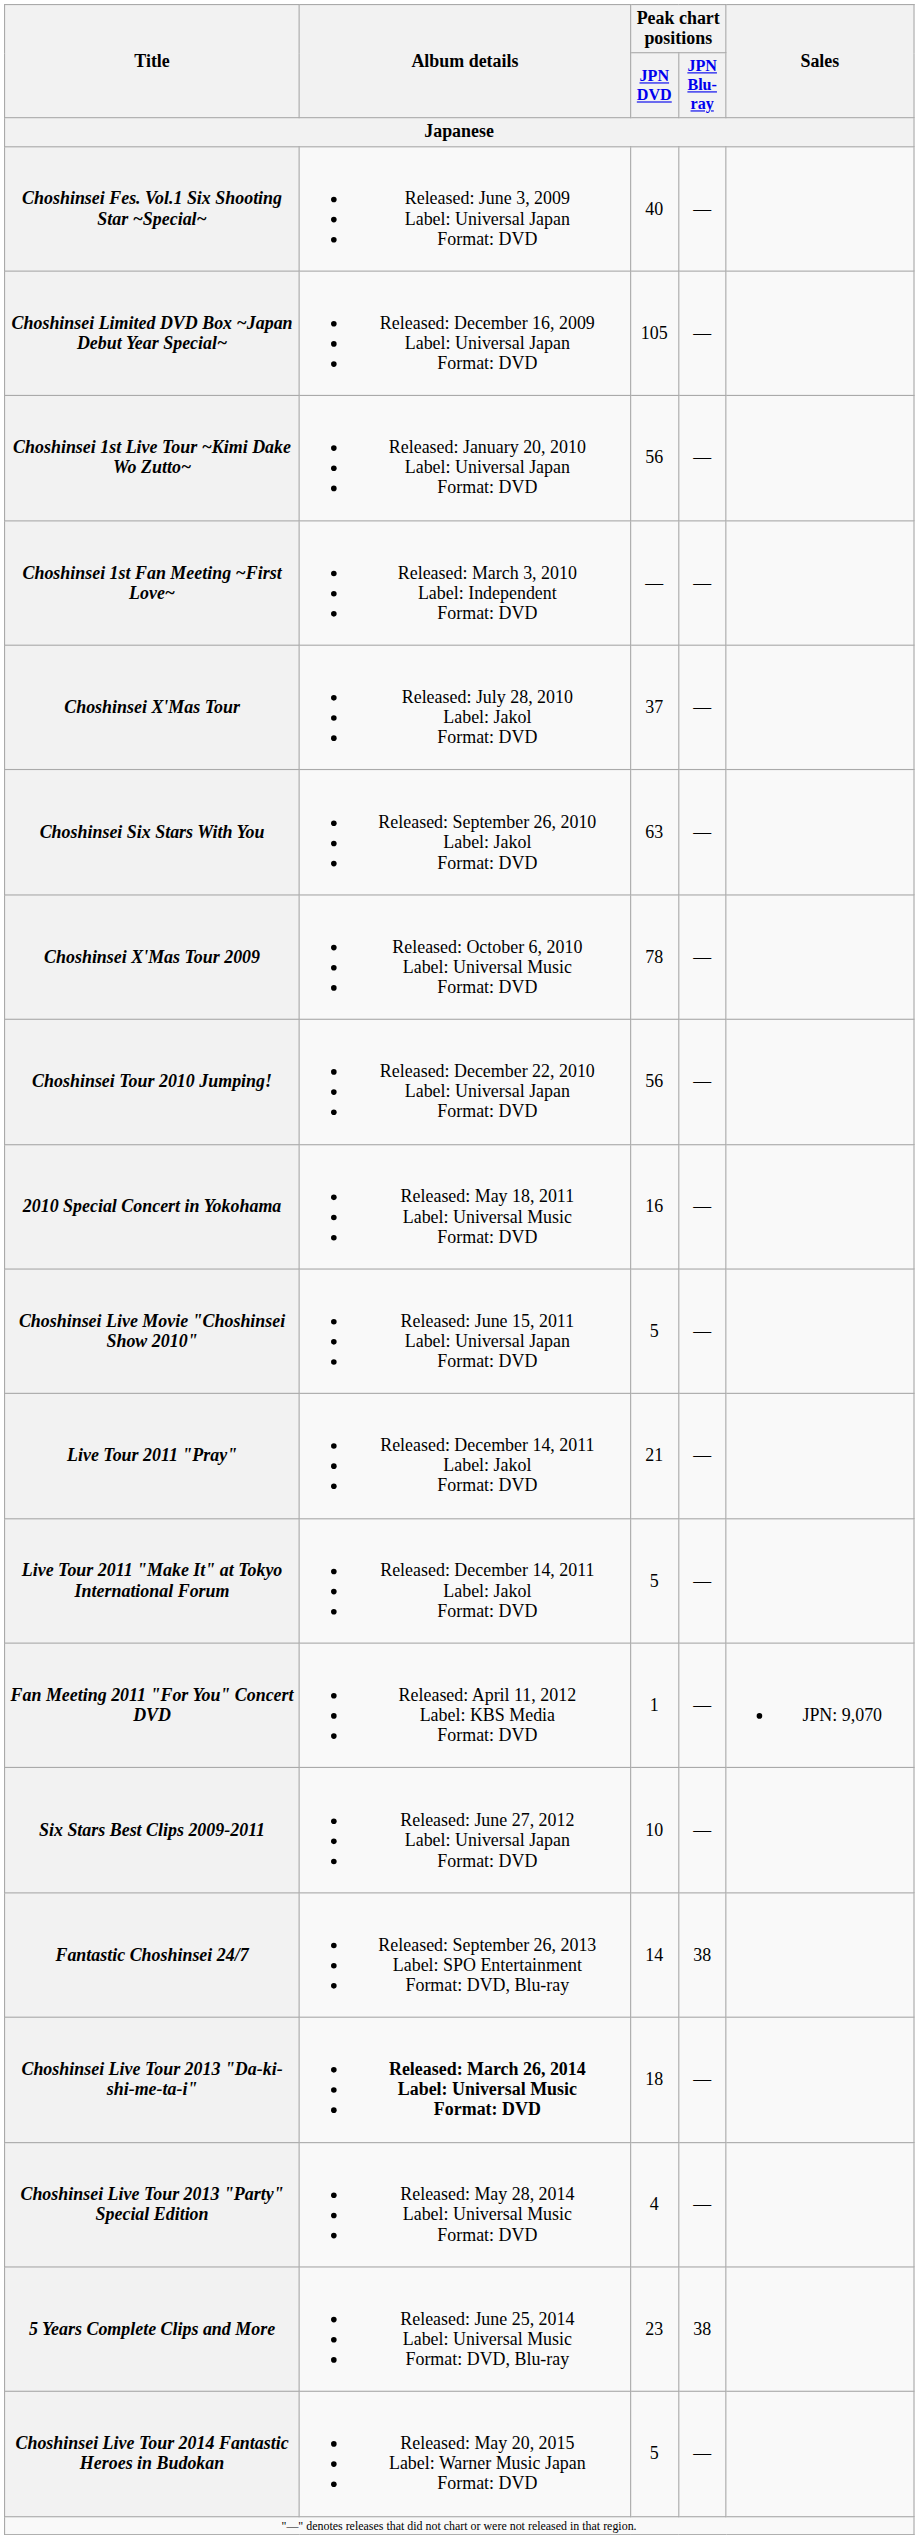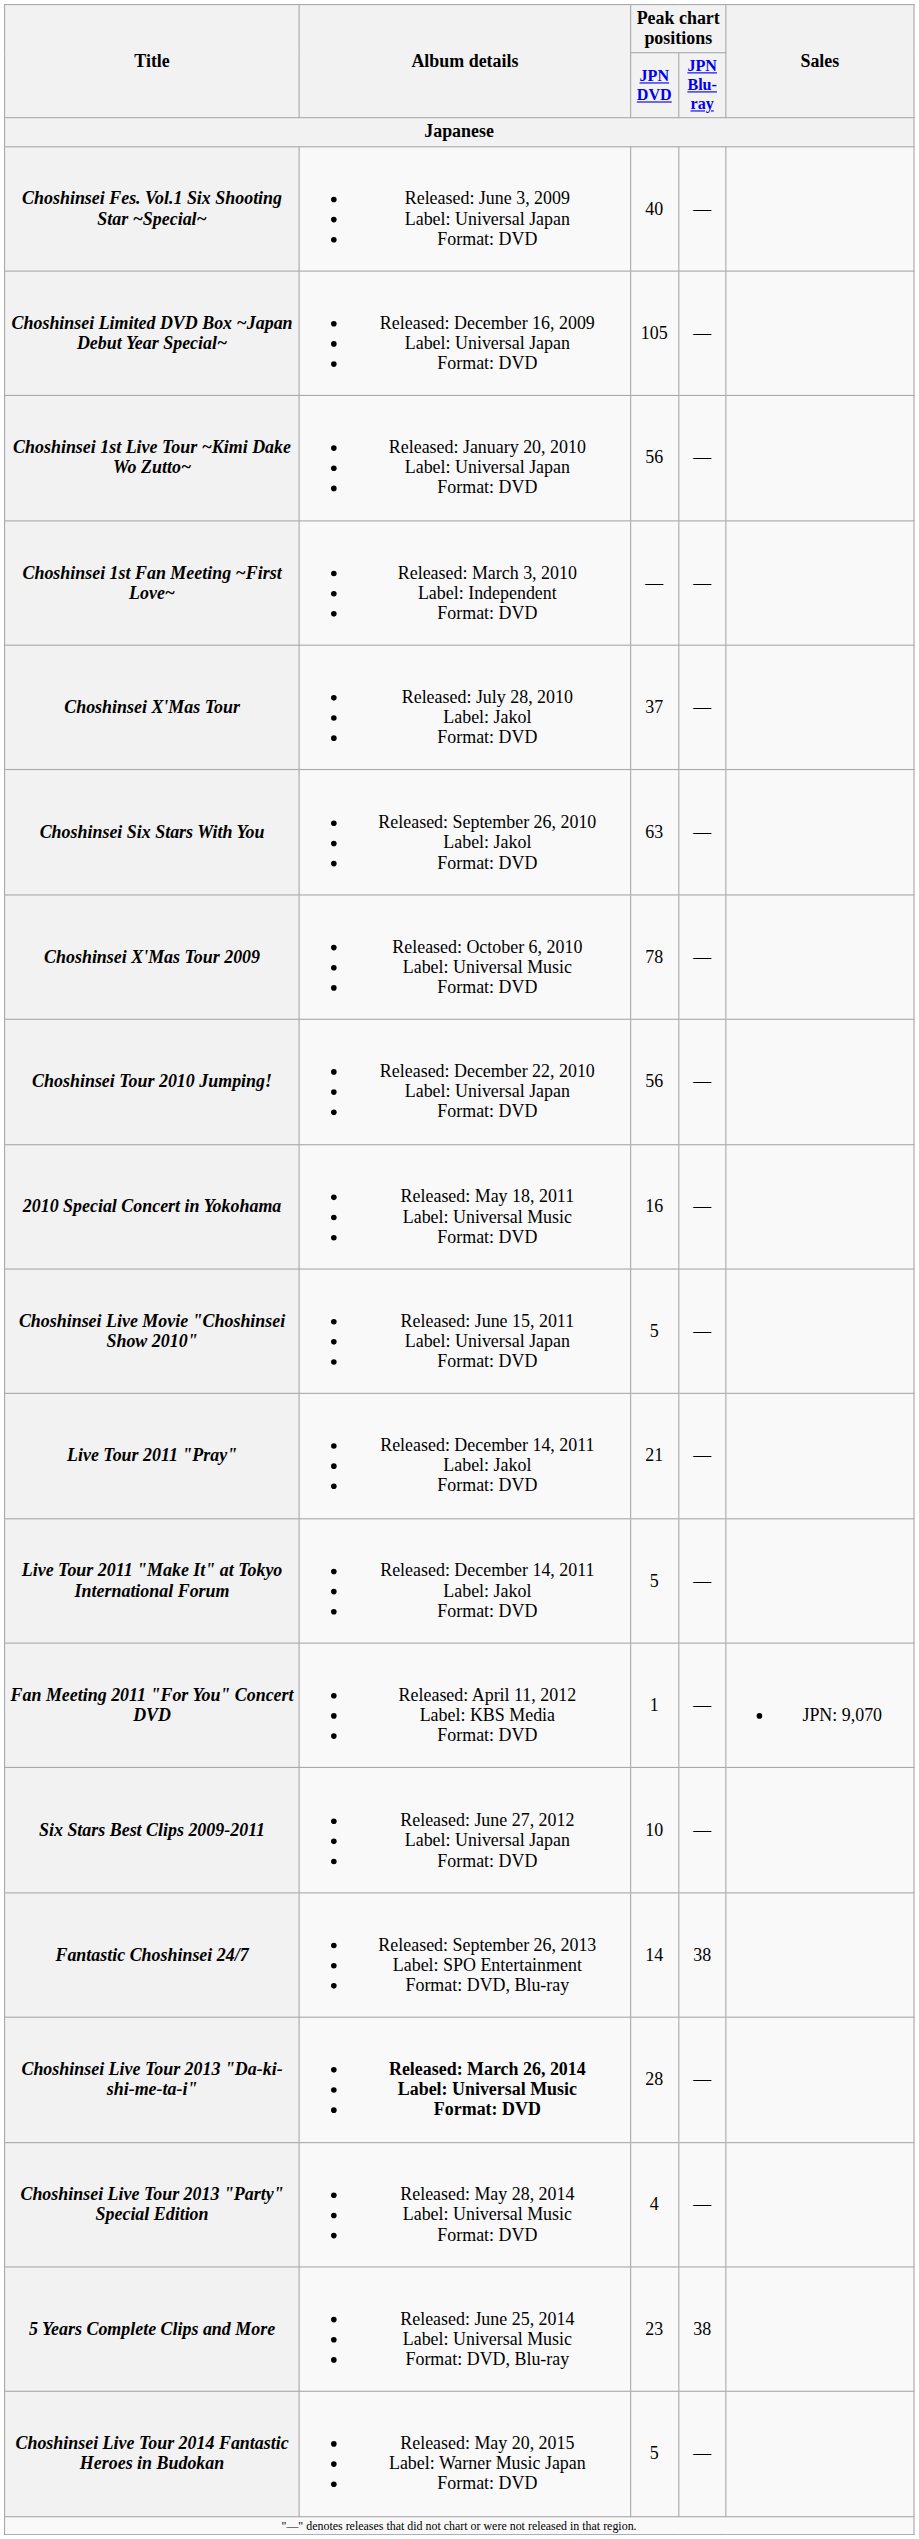Choshinsei Live Tour 2013 "Da-ki-shi-me-ta-i" | Peak chart positions / JPN DVD: 18 -> 28
